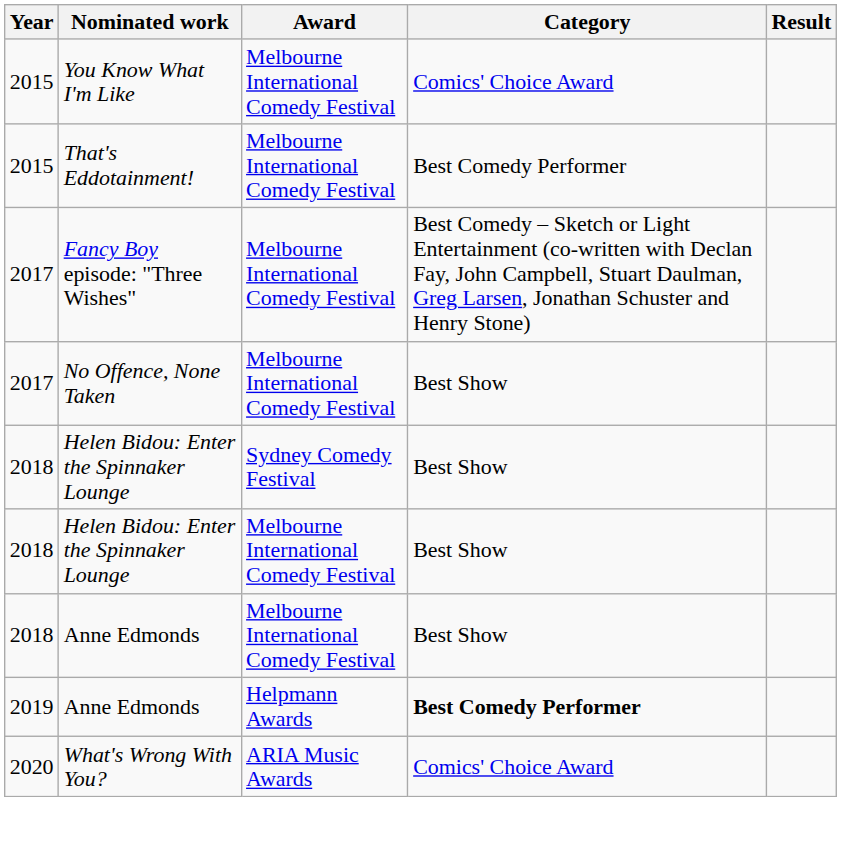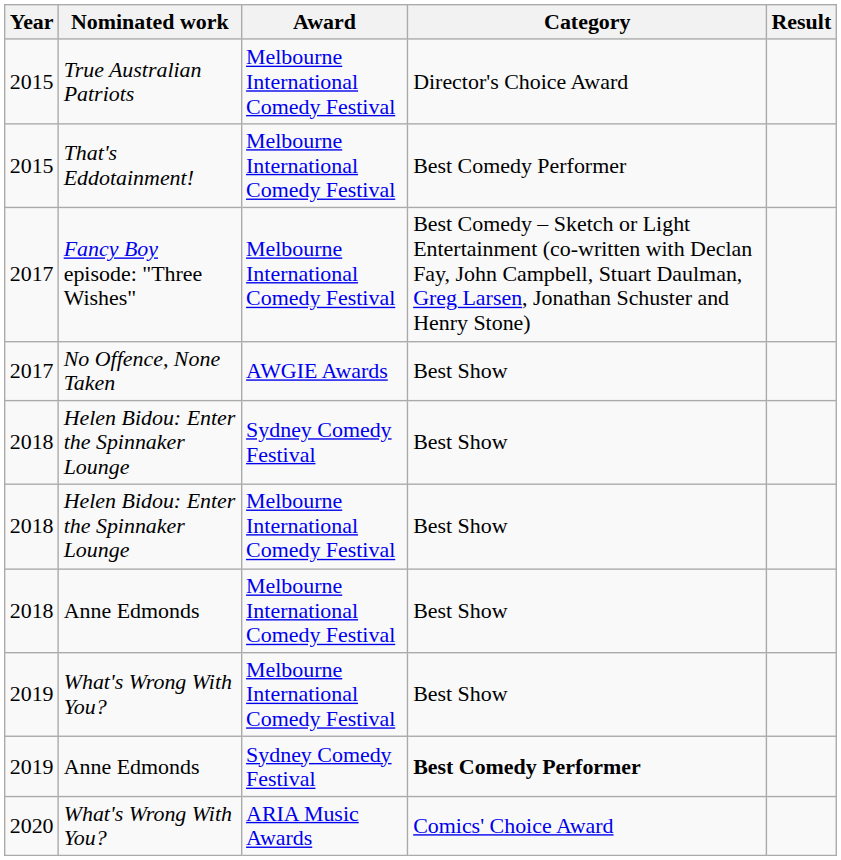- row: 2015 | You Know What I'm Like | Melbourne International Comedy Festival | Comics' Choice Award
+ row: 2015 | True Australian Patriots | Melbourne International Comedy Festival | Director's Choice Award
No Offence, None Taken | Award: Melbourne International Comedy Festival -> AWGIE Awards
+ row: 2019 | What's Wrong With You? | Melbourne International Comedy Festival | Best Show
2019 / Anne Edmonds | Award: Helpmann Awards -> Sydney Comedy Festival
